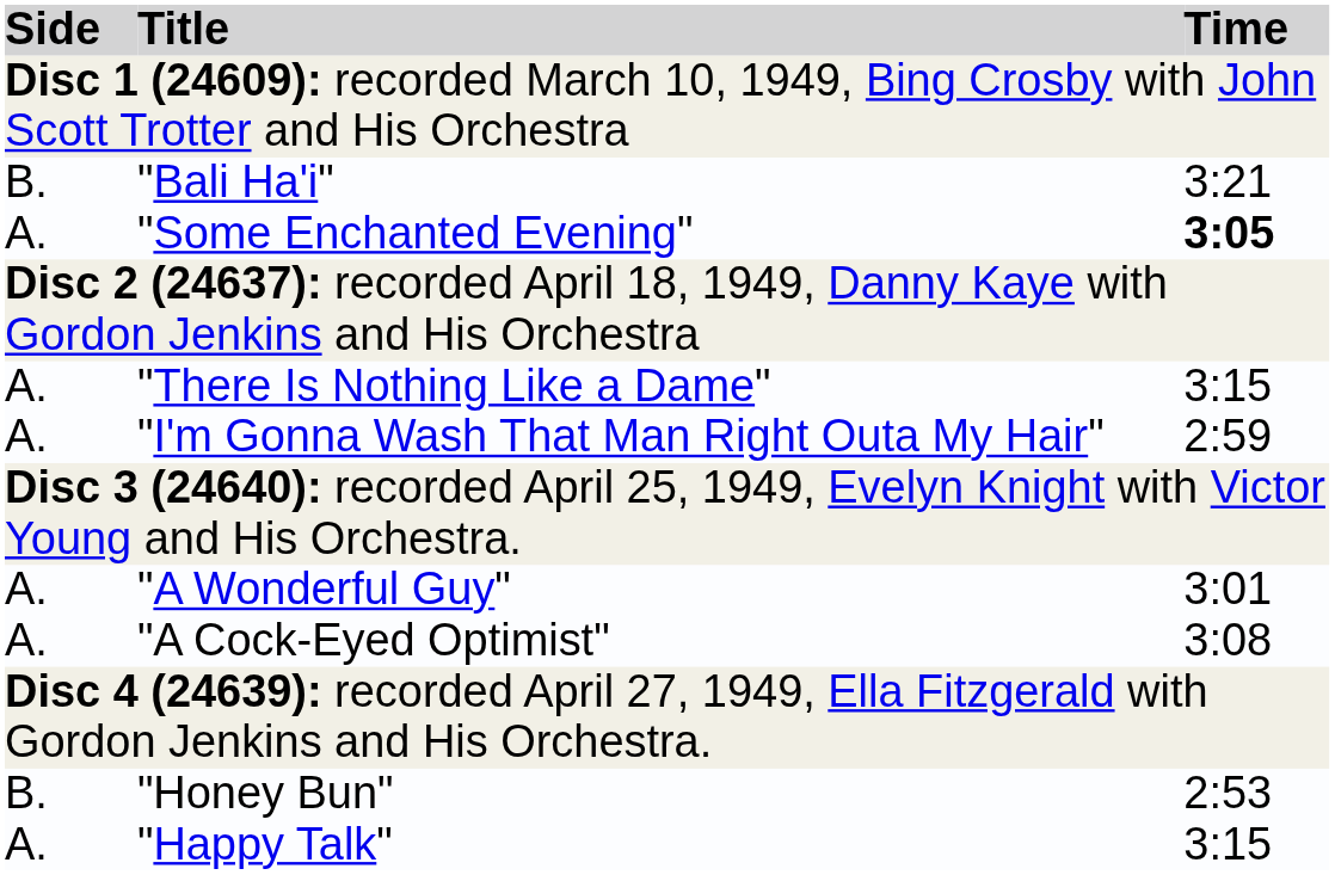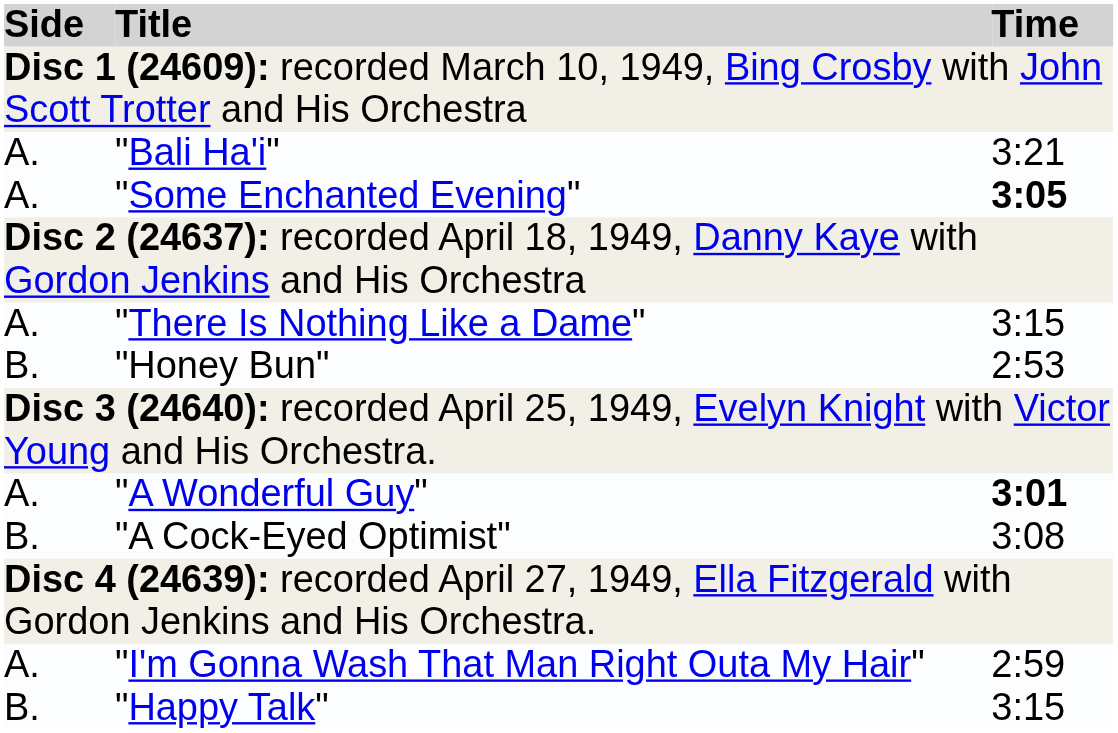"Bali Ha'i" | Side: B. -> A.
rows swapped: "Honey Bun" <-> "I'm Gonna Wash That Man Right Outa My Hair"
"A Wonderful Guy" | Time: normal -> bold
"A Cock-Eyed Optimist" | Side: A. -> B.
"Happy Talk" | Side: A. -> B.
